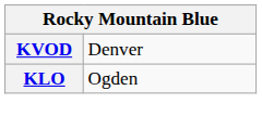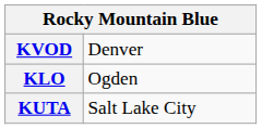+ row: KUTA | Salt Lake City
